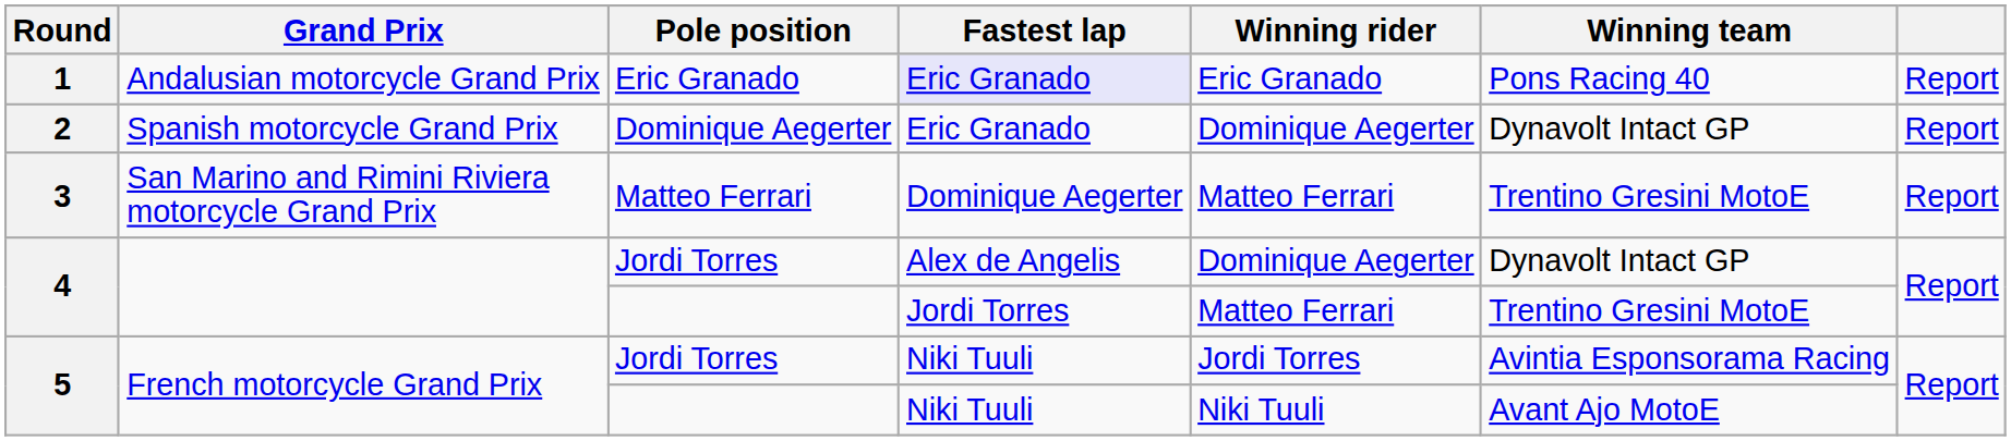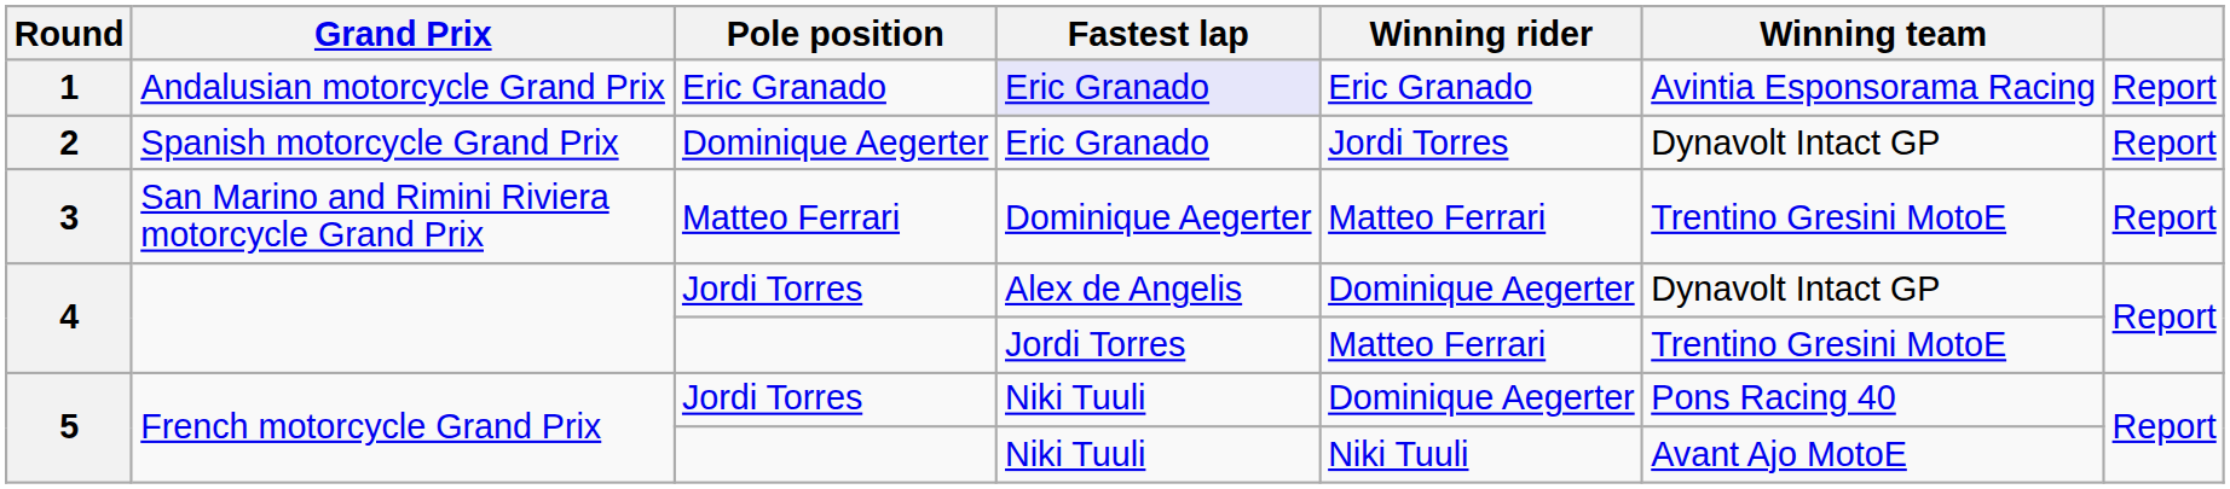1 | Winning team: Pons Racing 40 -> Avintia Esponsorama Racing
2 | Winning rider: Dominique Aegerter -> Jordi Torres
5 / Jordi Torres | Winning rider: Jordi Torres -> Dominique Aegerter
5 / Jordi Torres | Winning team: Avintia Esponsorama Racing -> Pons Racing 40
